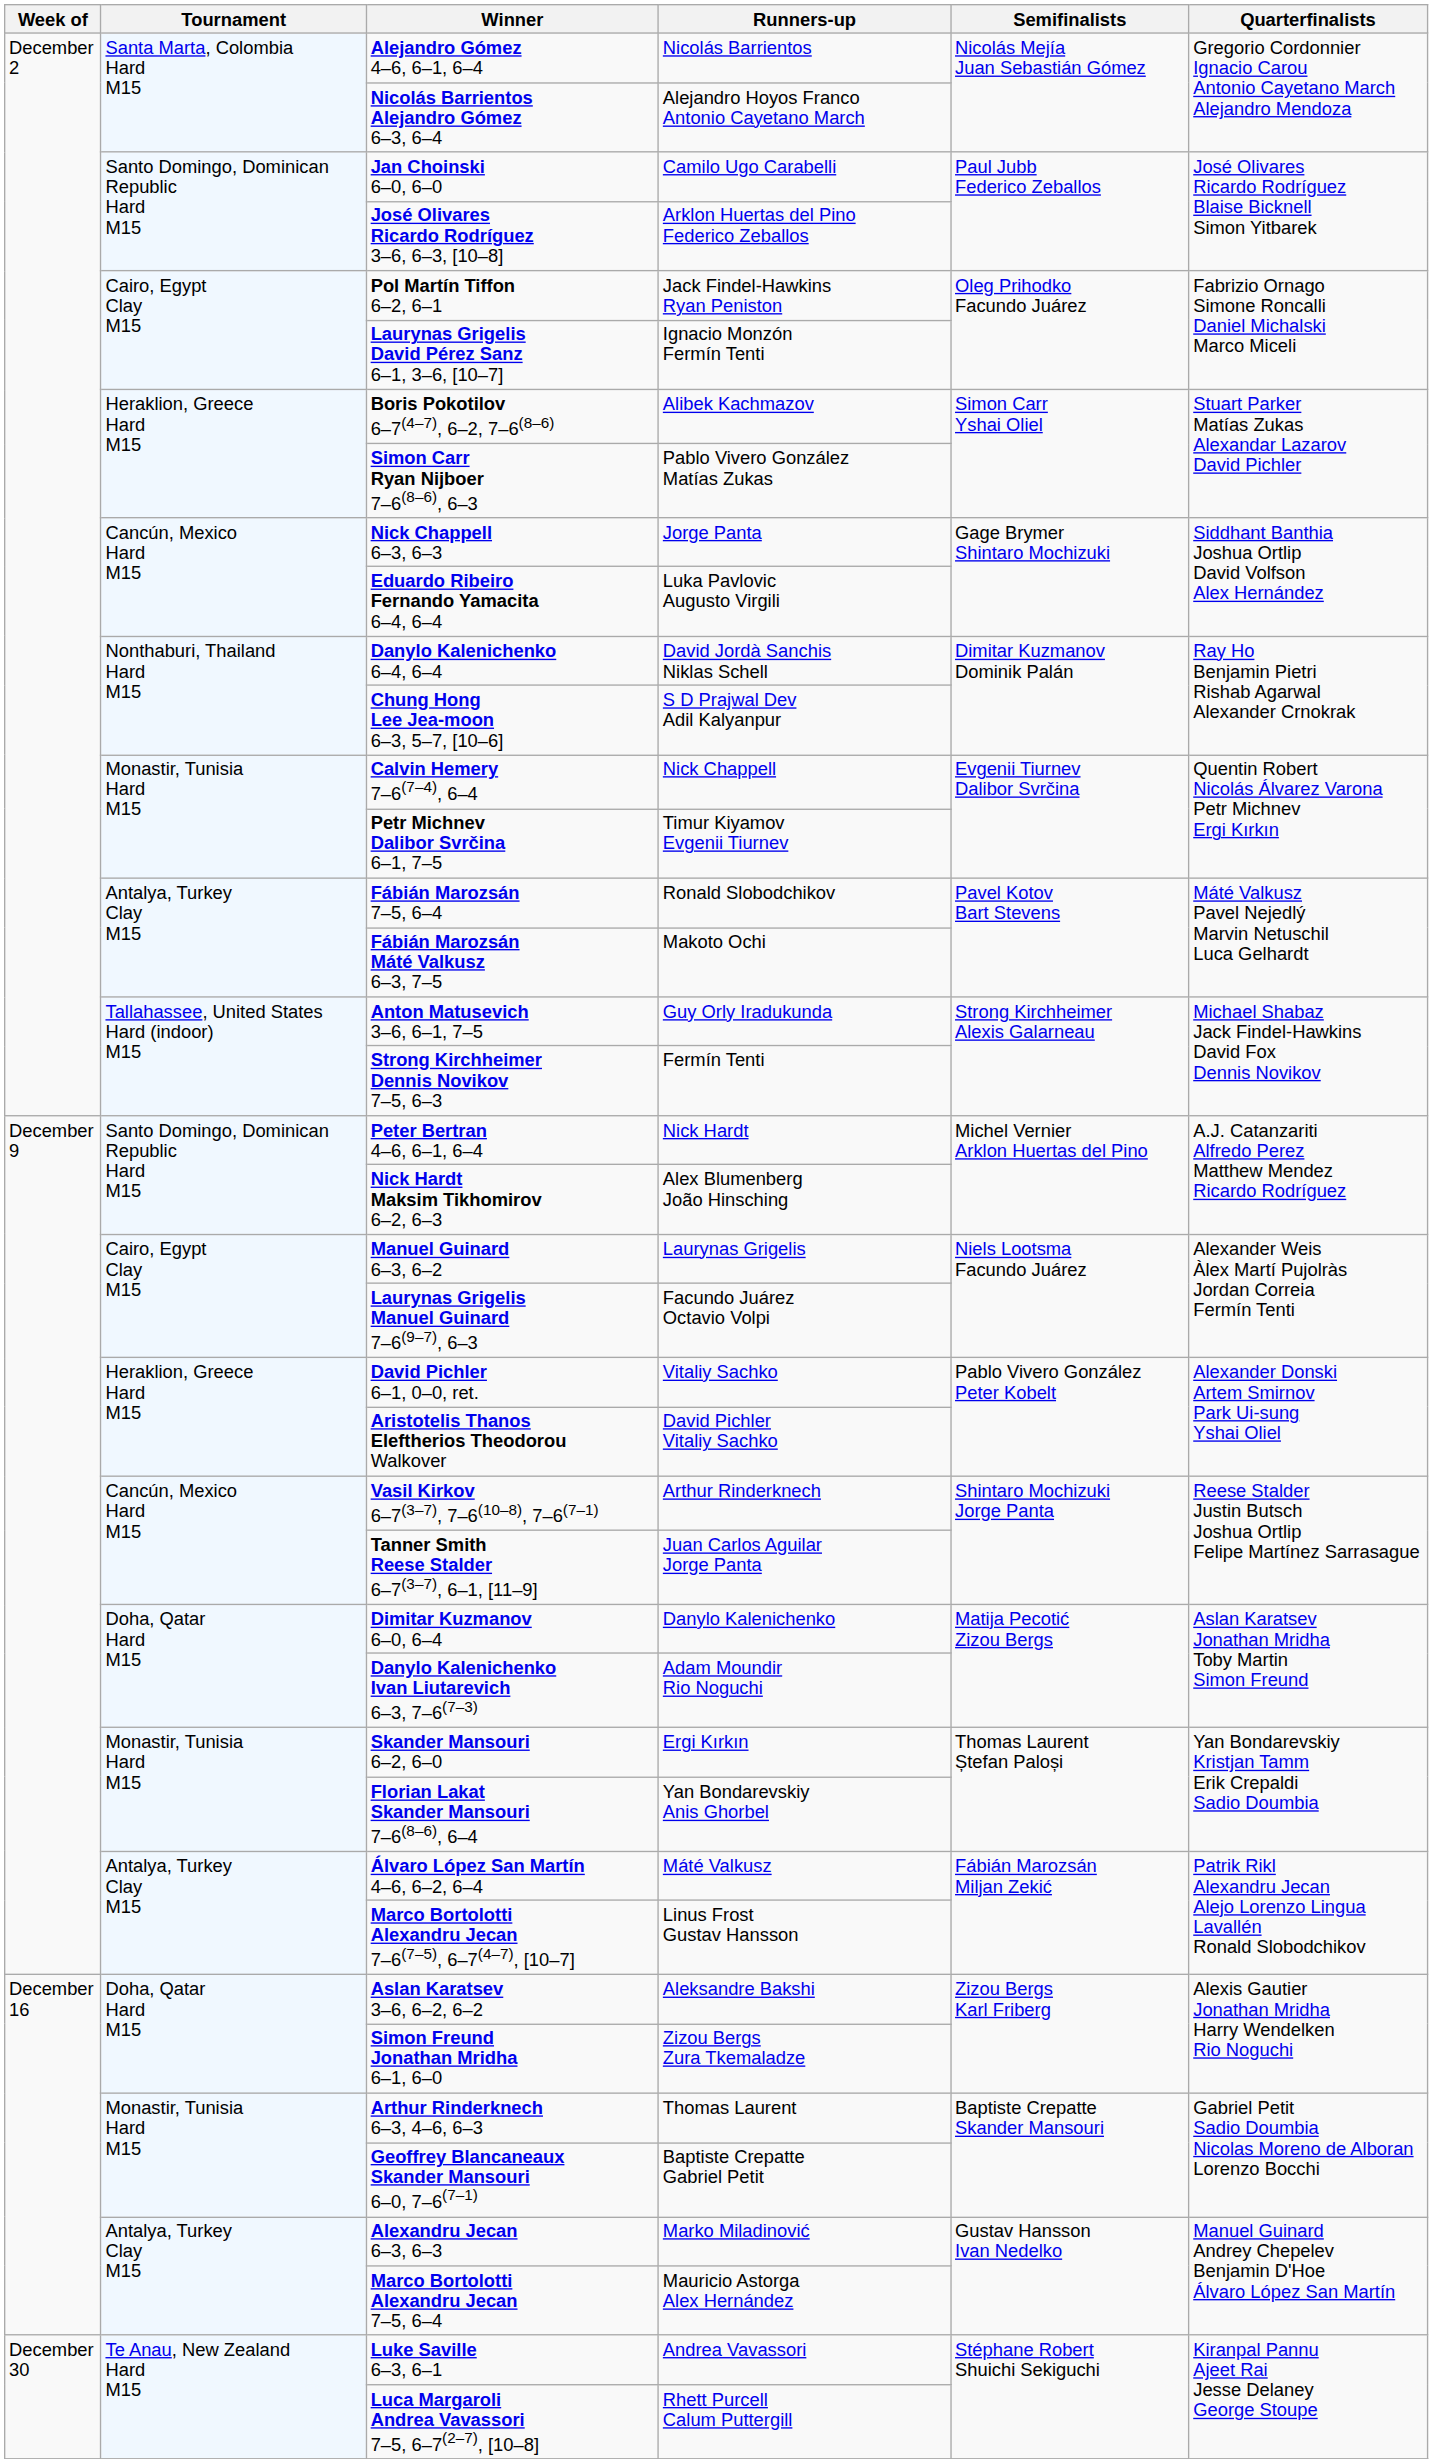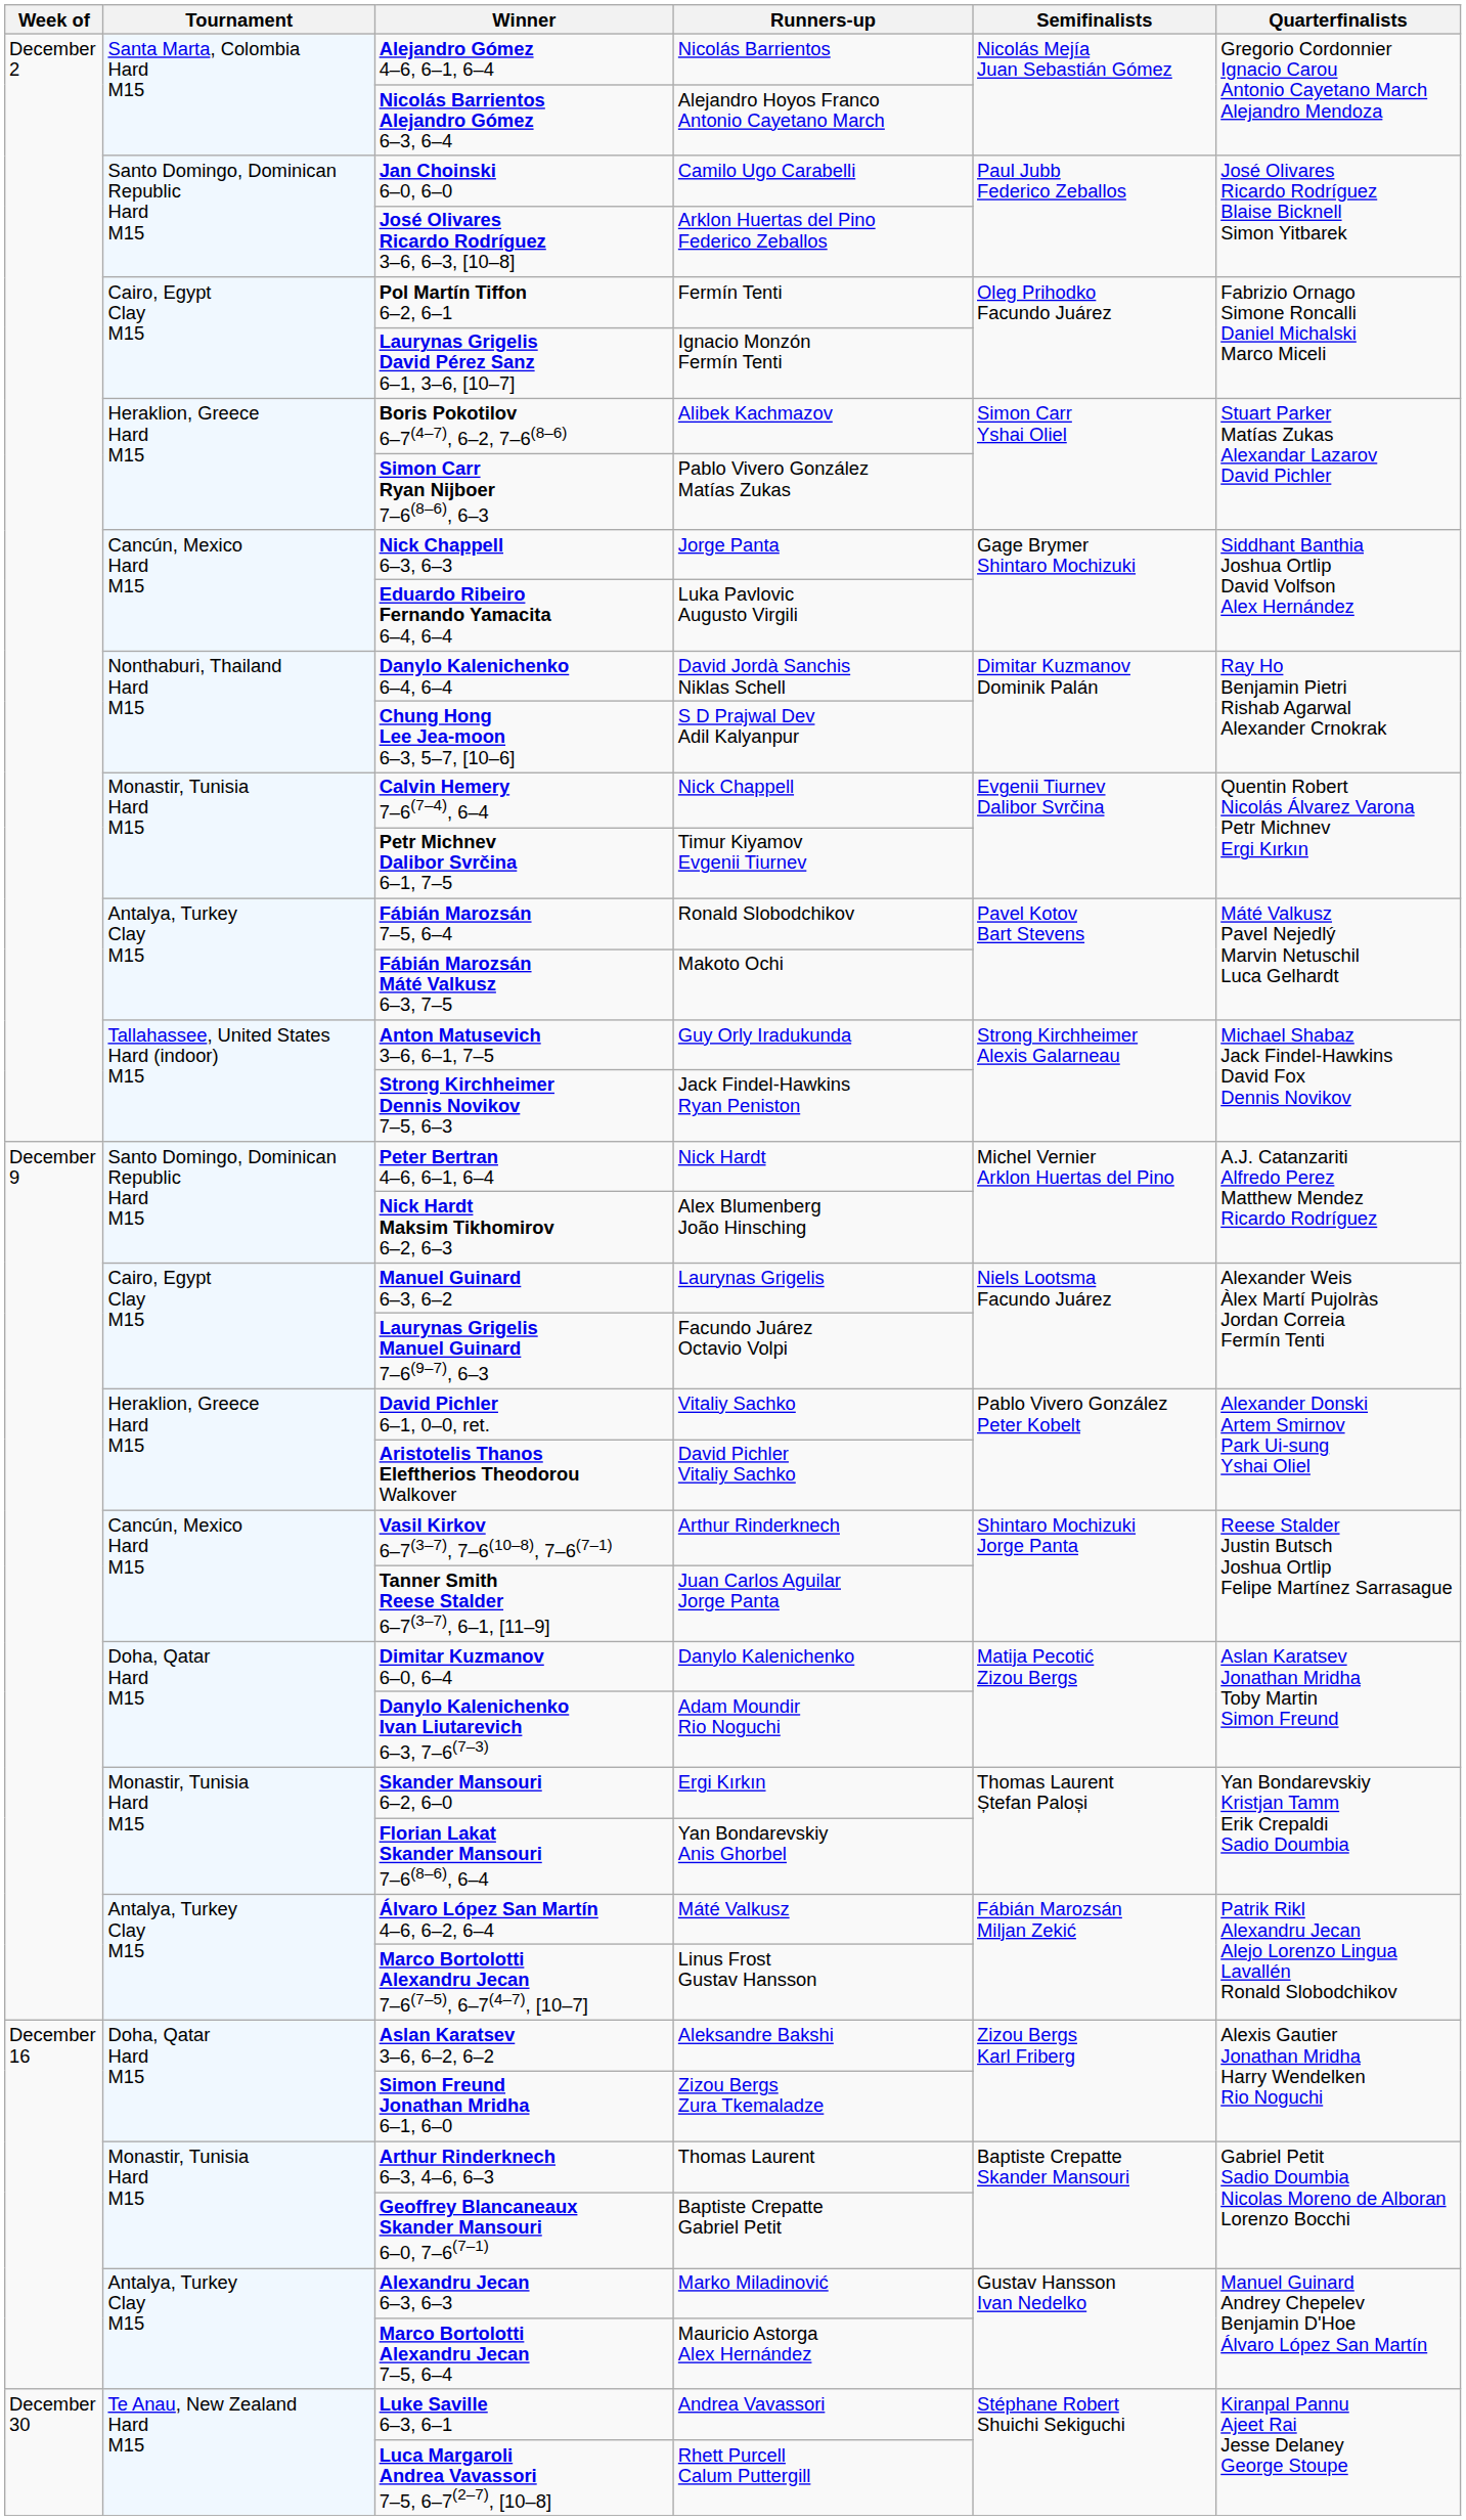Pol Martín Tiffon 6–2, 6–1 | Runners-up: Jack Findel-Hawkins Ryan Peniston -> Fermín Tenti
Strong Kirchheimer Dennis Novikov 7–5, 6–3 | Runners-up: Fermín Tenti -> Jack Findel-Hawkins Ryan Peniston
